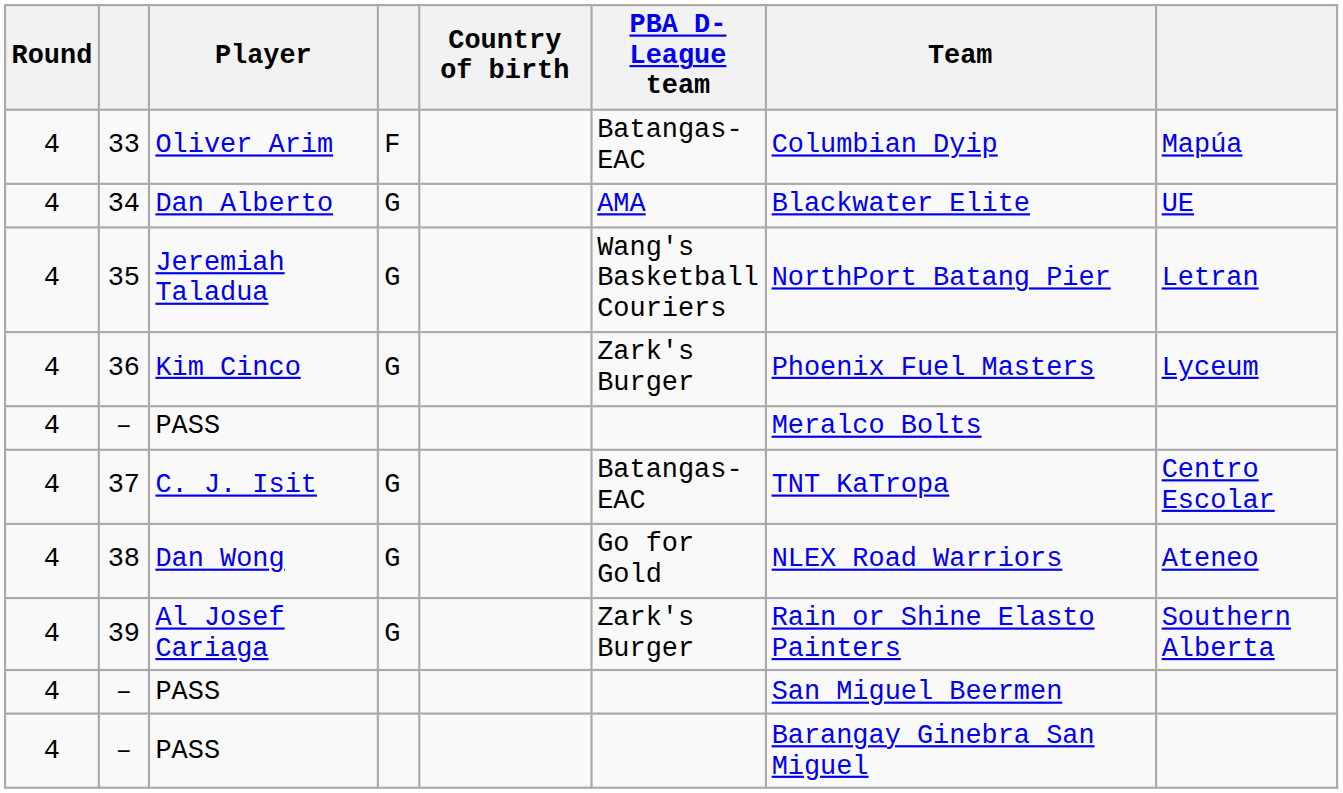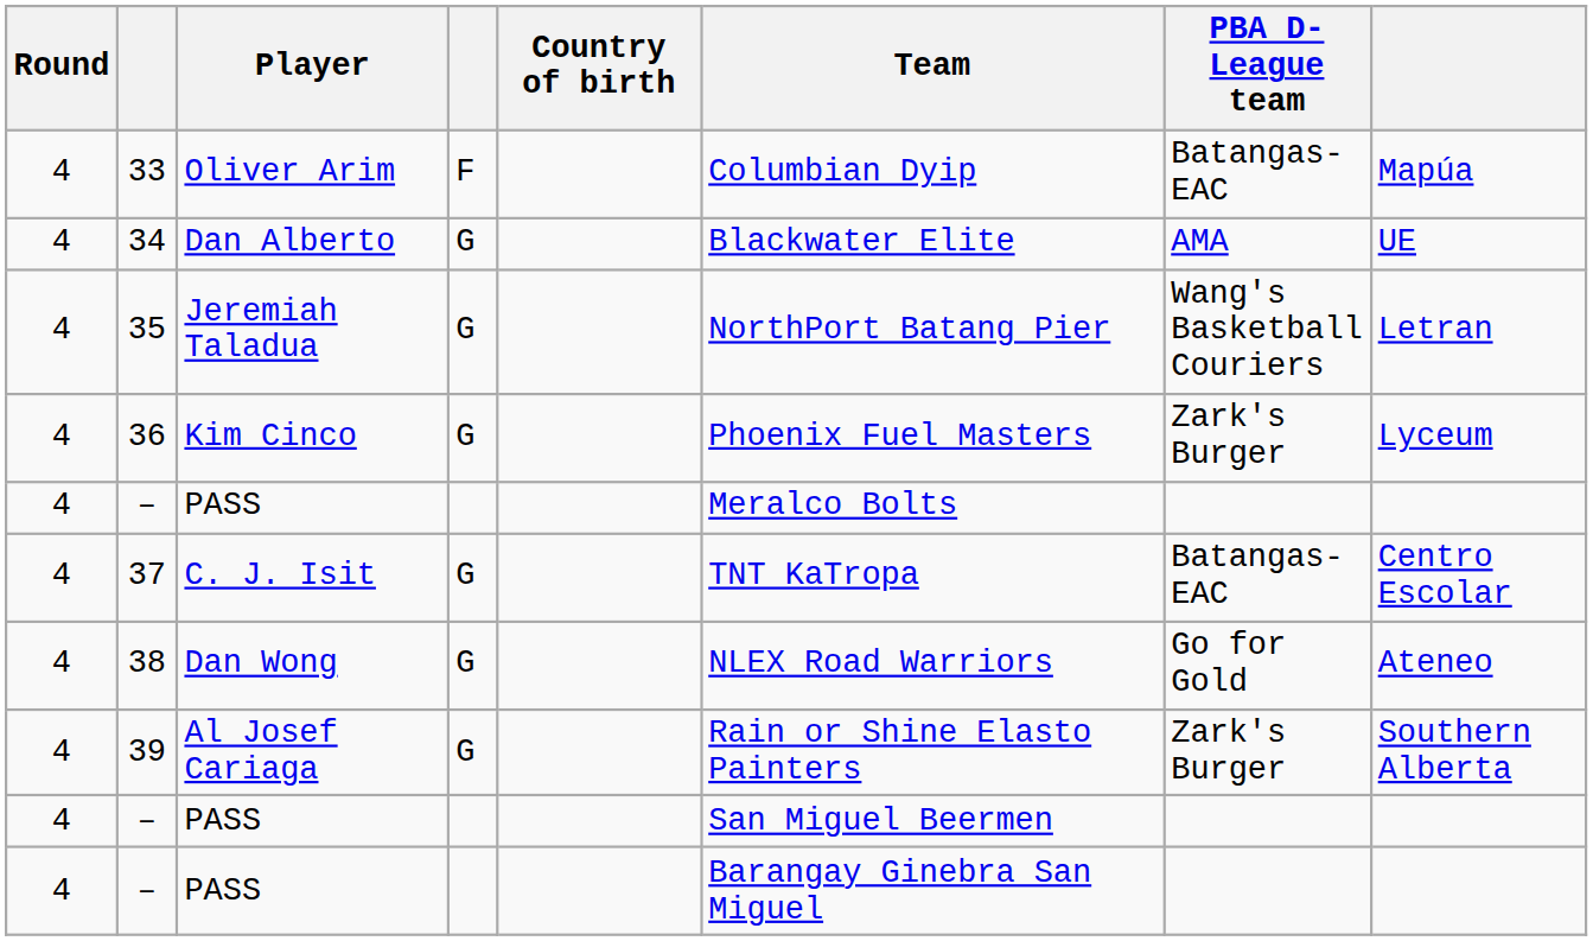columns swapped: Team <-> PBA D-League team
